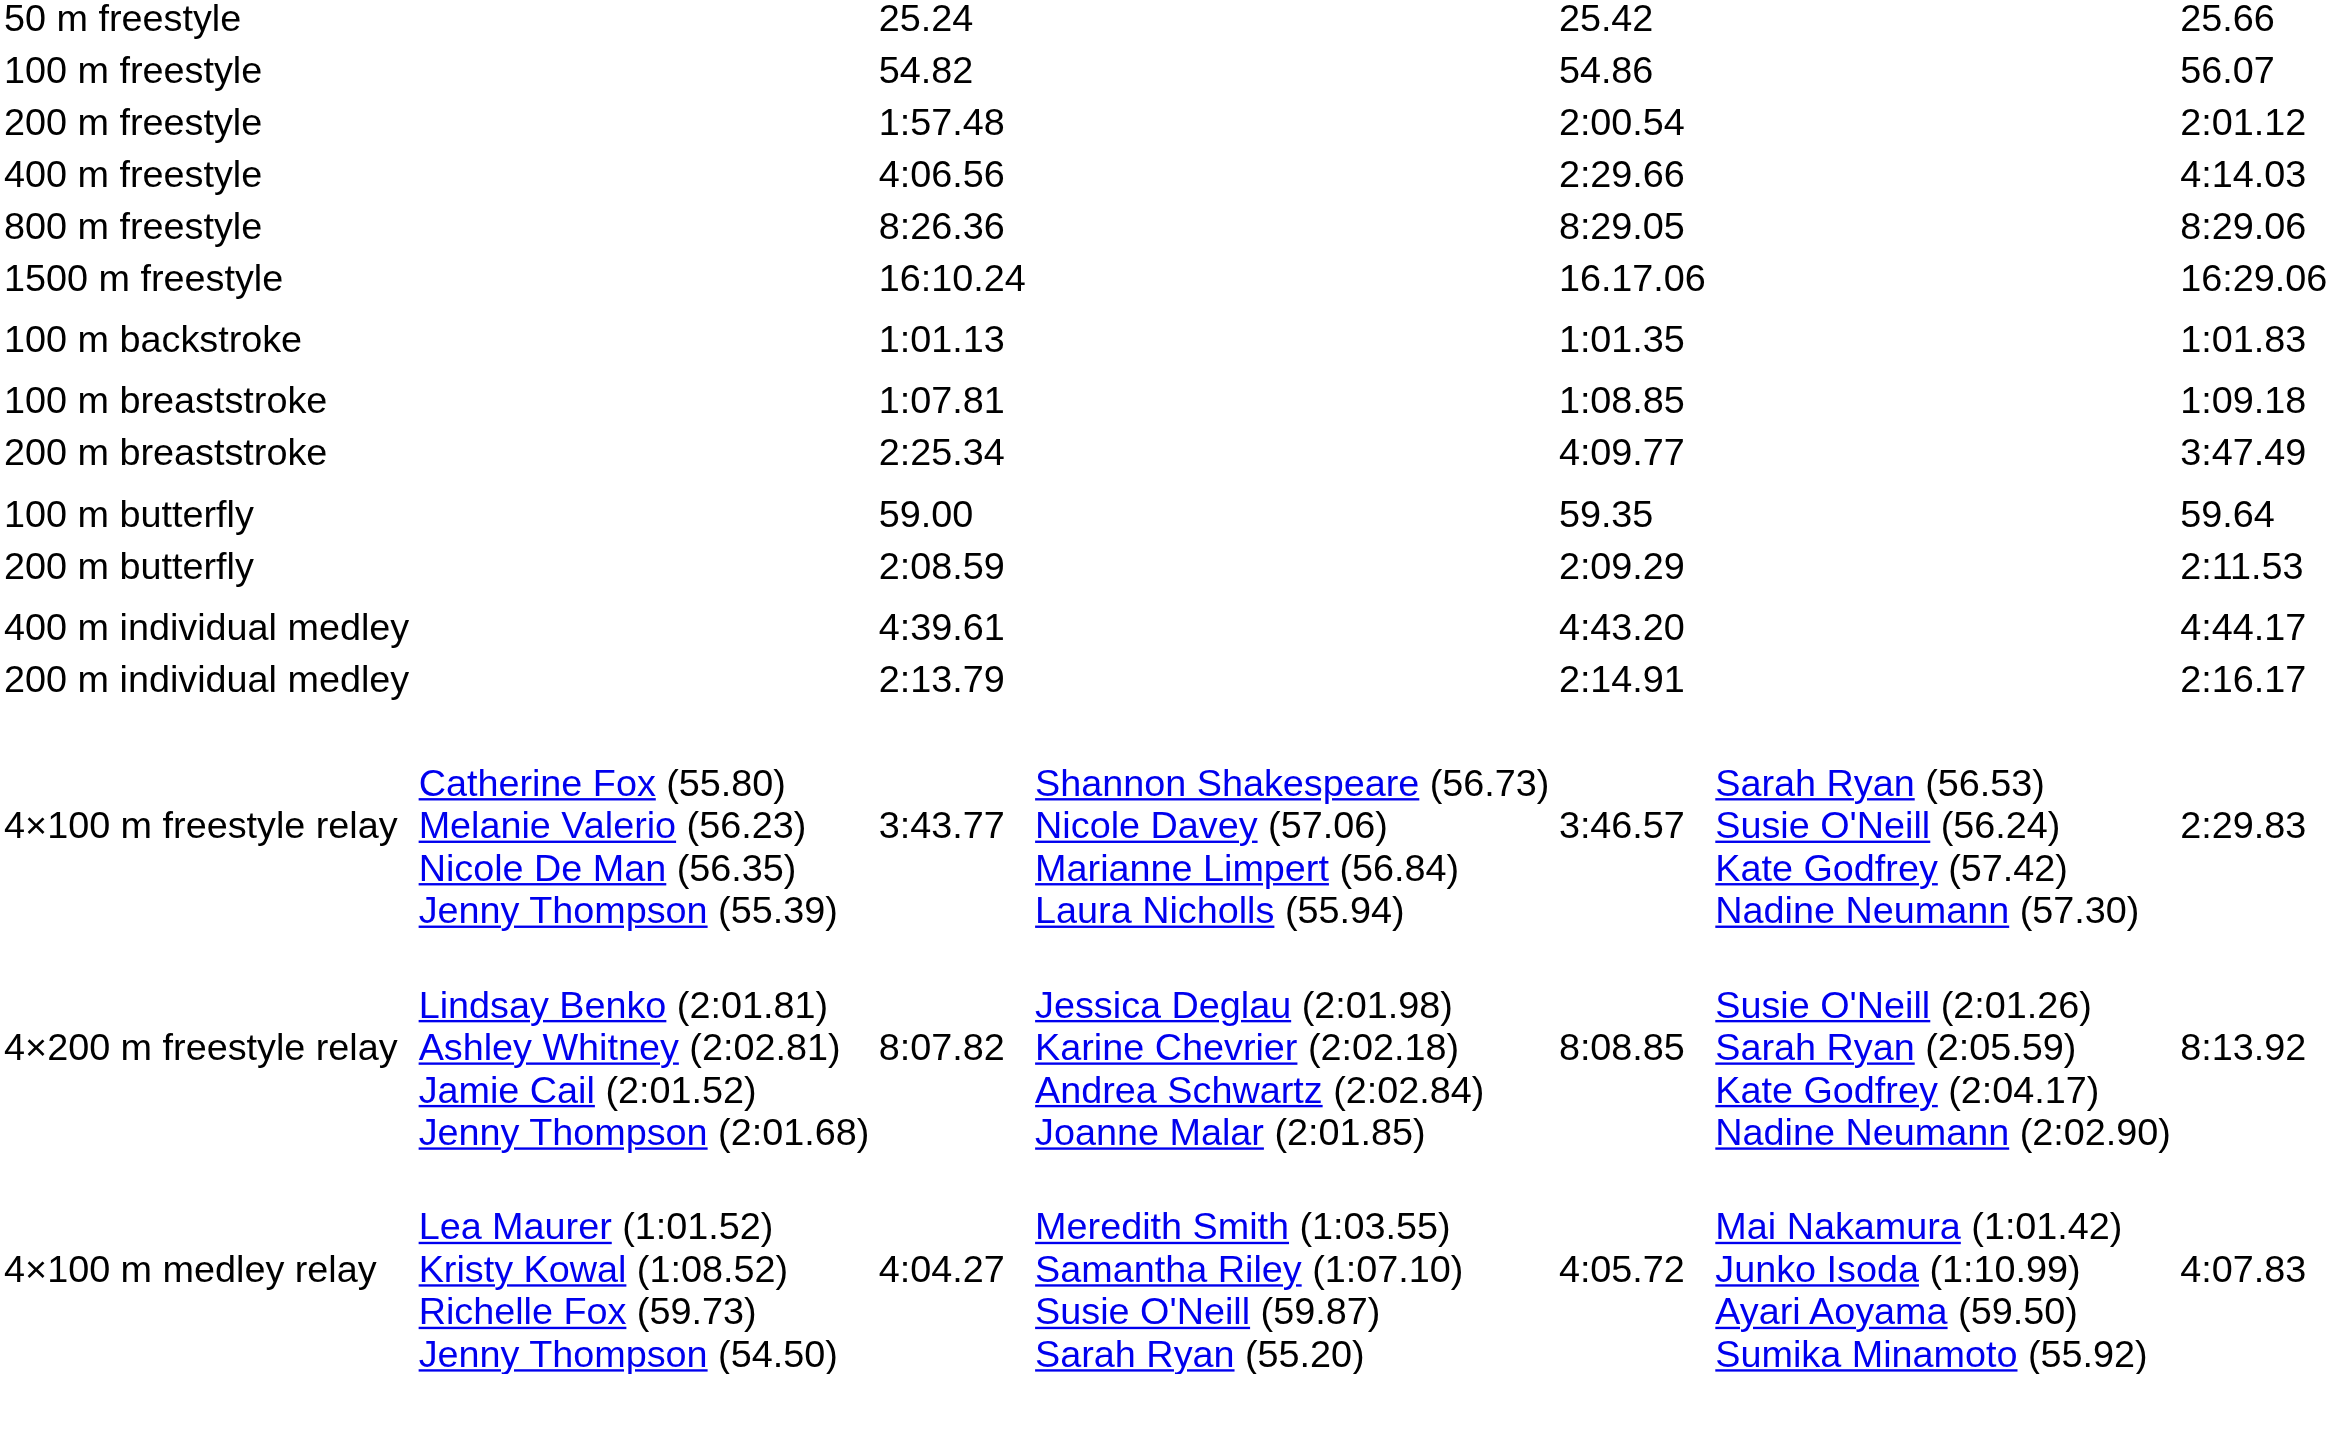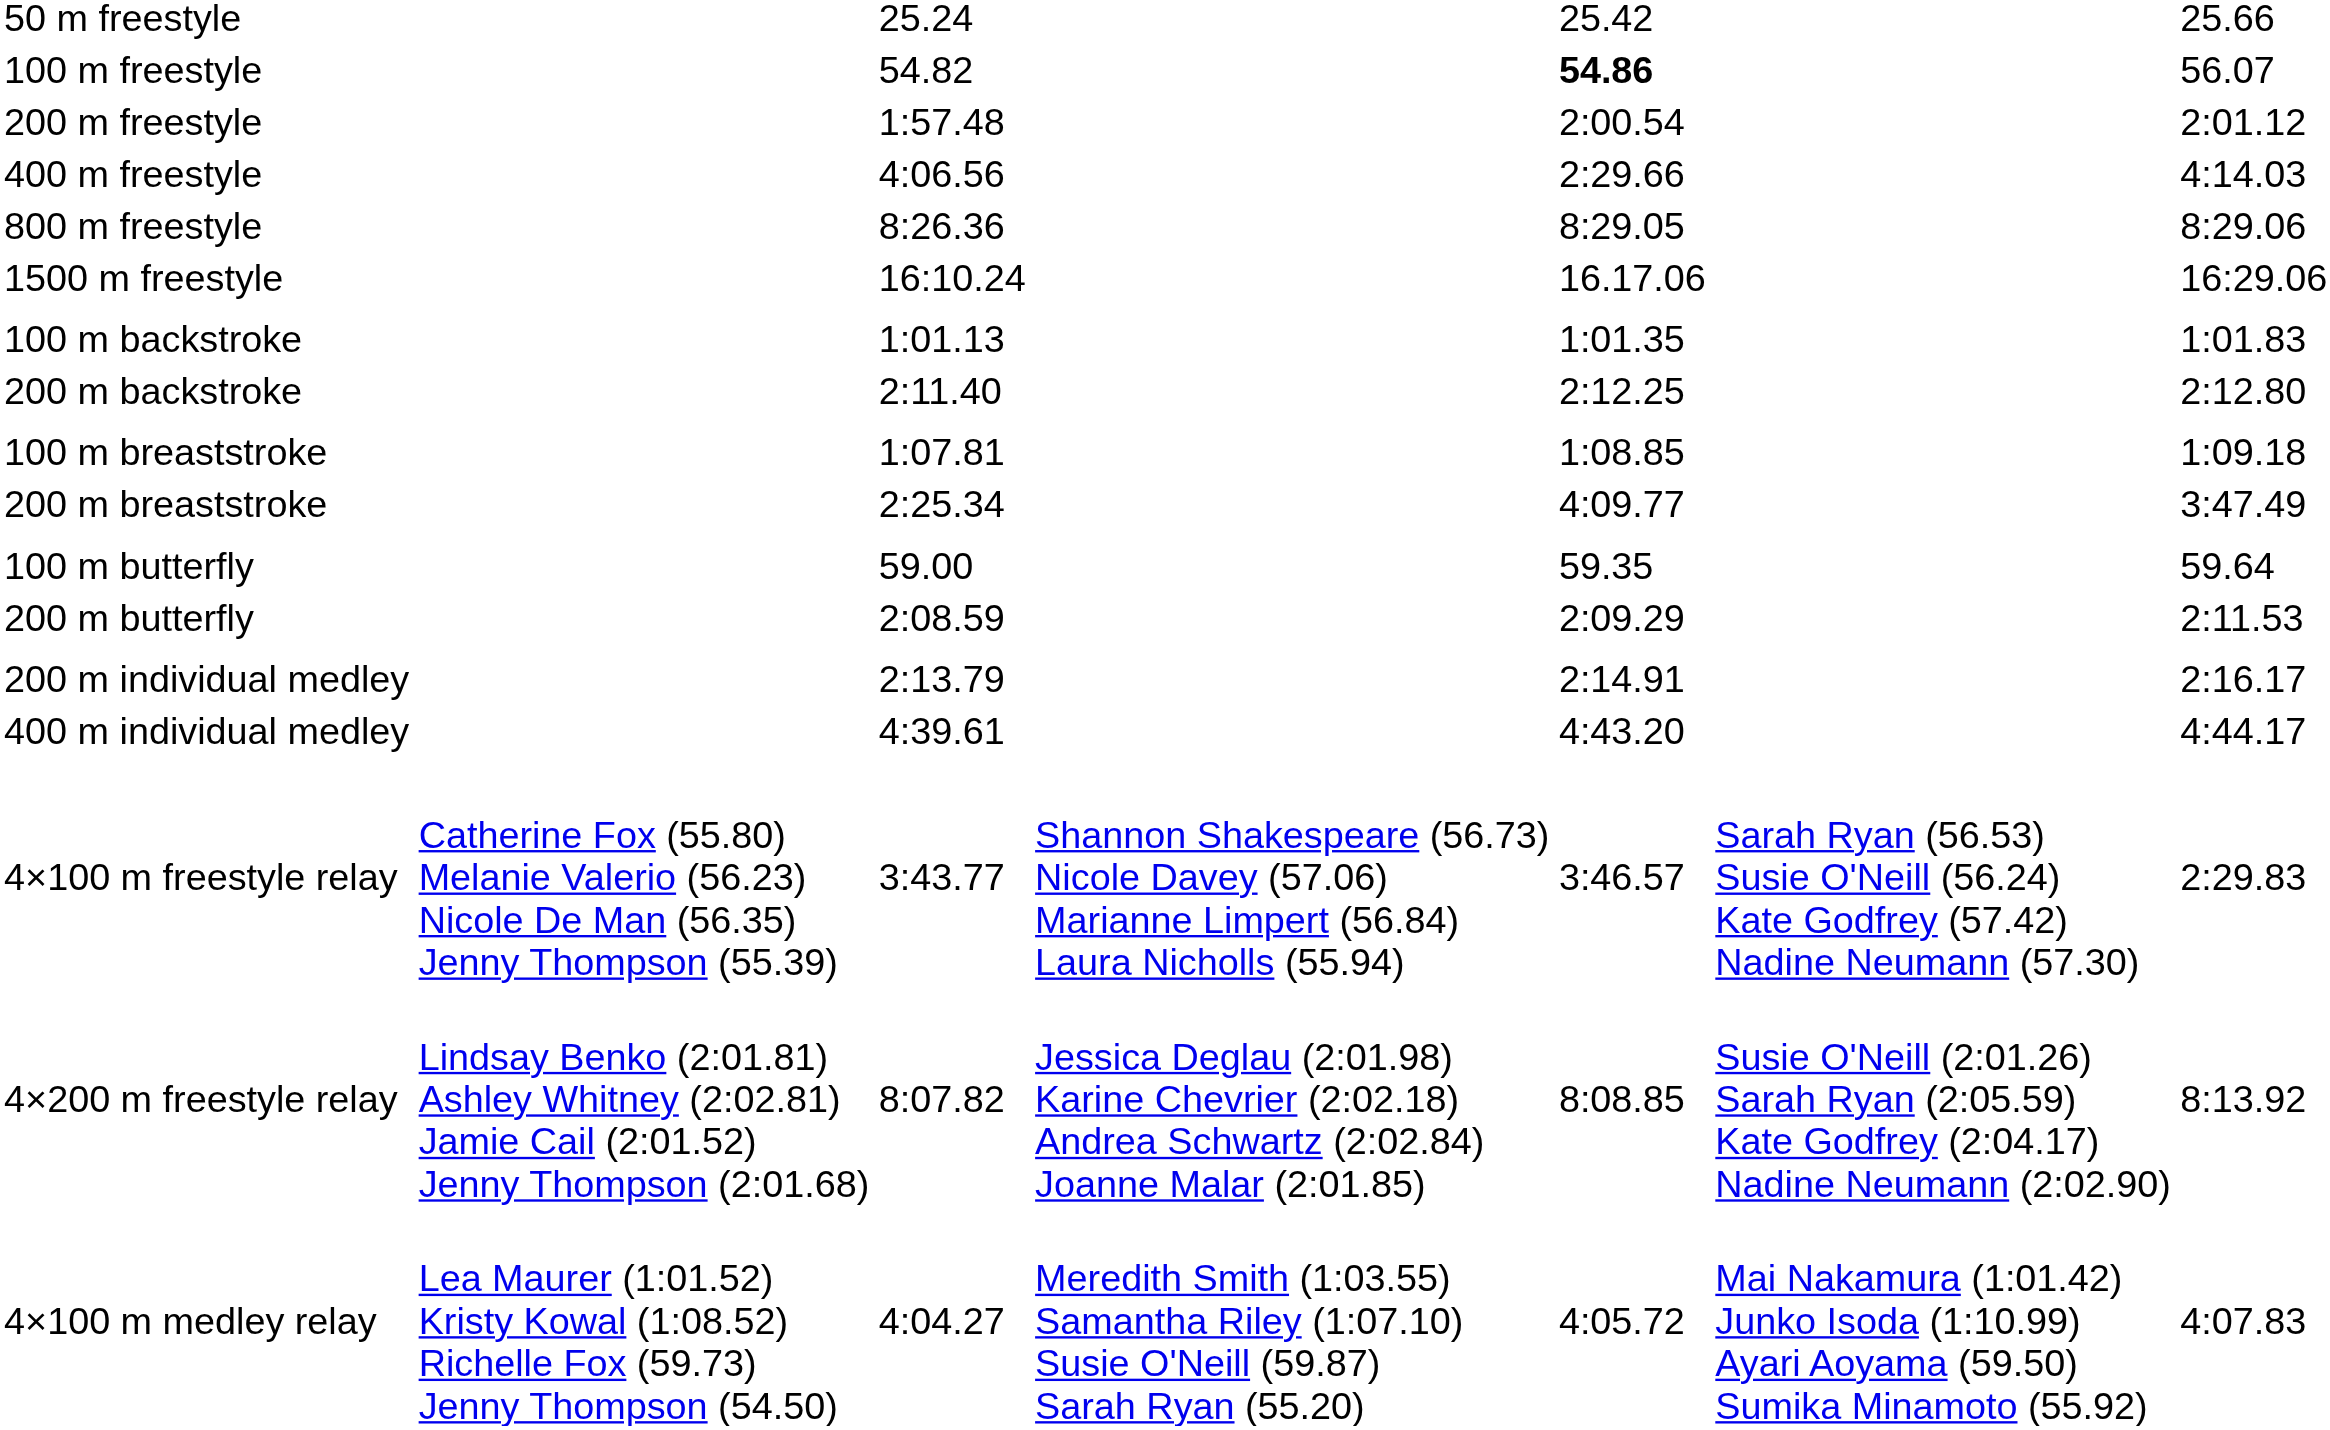100 m freestyle | column 5: normal -> bold
+ row: 200 m backstroke | 2:11.40 | 2:12.25 | 2:12.80
rows swapped: 200 m individual medley <-> 400 m individual medley
